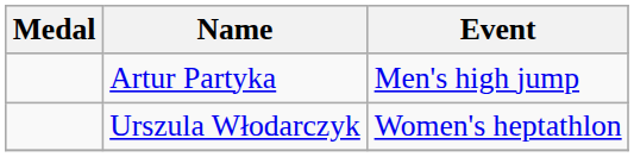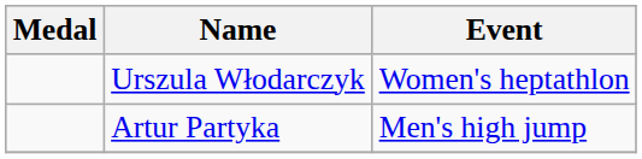rows swapped: Artur Partyka <-> Urszula Włodarczyk
